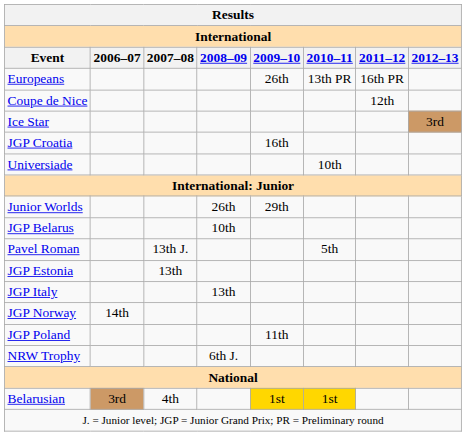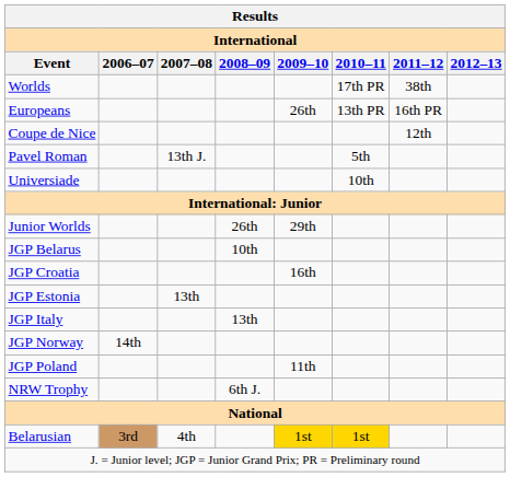+ row: Worlds | 17th PR | 38th
- row: Ice Star | 3rd
rows swapped: Pavel Roman <-> JGP Croatia
